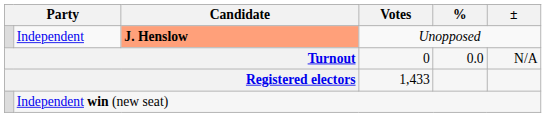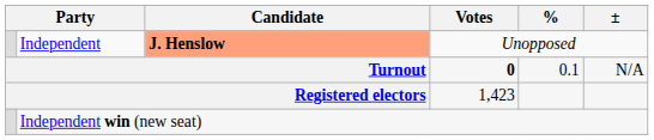Turnout | Votes: normal -> bold
Turnout | %: 0.0 -> 0.1
Registered electors | Votes: 1,433 -> 1,423
